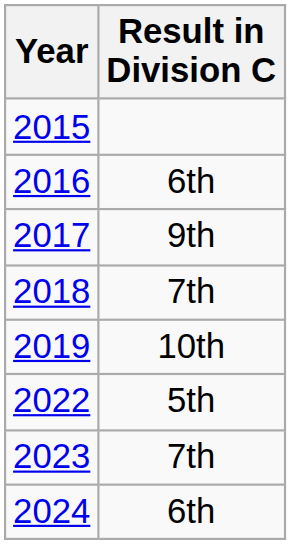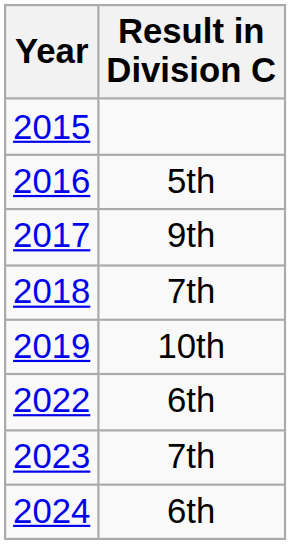2016 | Result in Division C: 6th -> 5th
2022 | Result in Division C: 5th -> 6th
